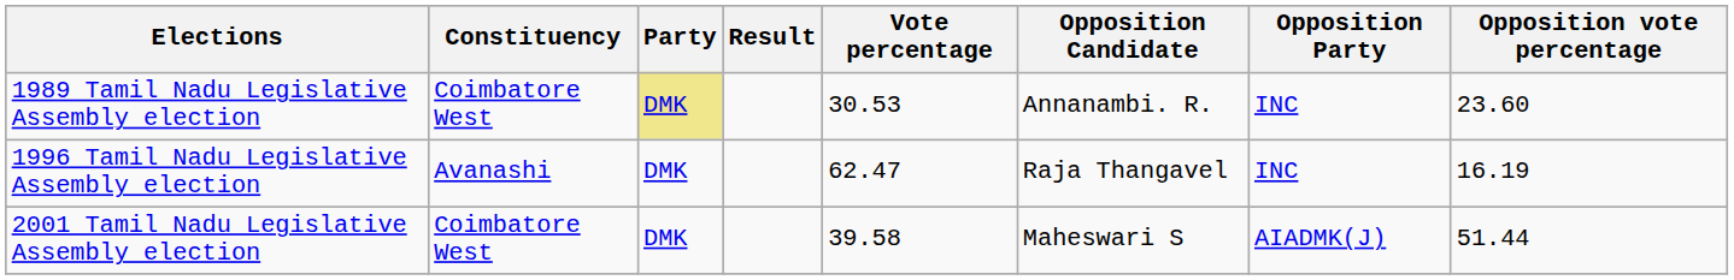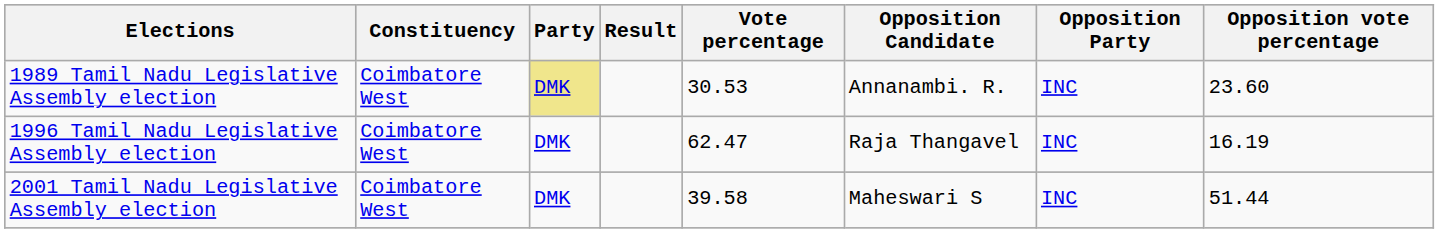1996 Tamil Nadu Legislative Assembly election | Constituency: Avanashi -> Coimbatore West
2001 Tamil Nadu Legislative Assembly election | Opposition Party: AIADMK(J) -> INC
